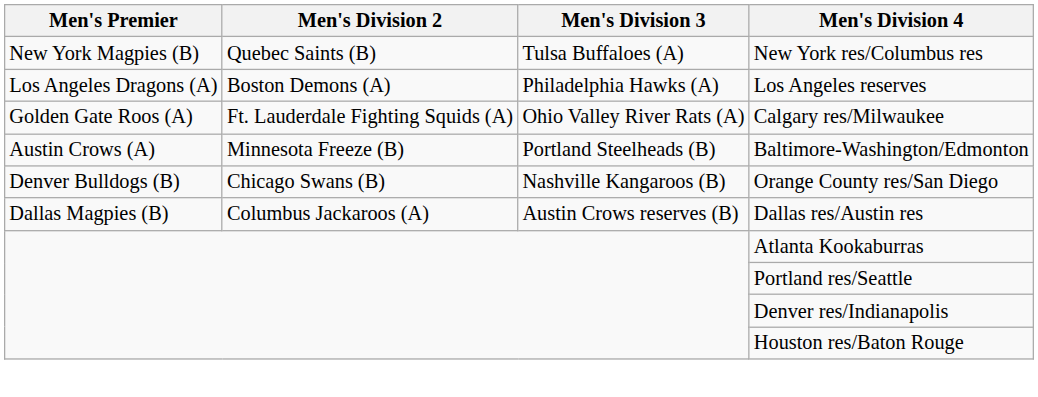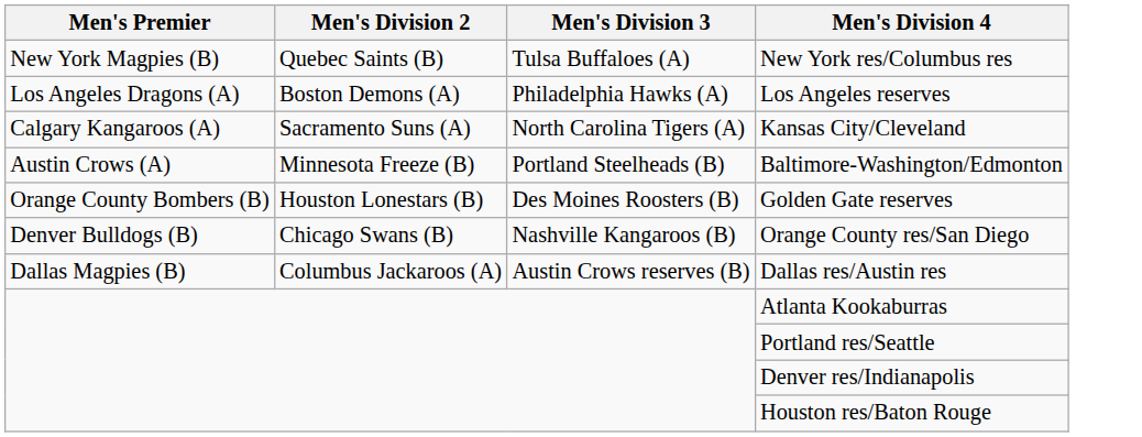+ row: Calgary Kangaroos (A) | Sacramento Suns (A) | North Carolina Tigers (A) | Kansas City/Cleveland
- row: Golden Gate Roos (A) | Ft. Lauderdale Fighting Squids (A) | Ohio Valley River Rats (A) | Calgary res/Milwaukee
+ row: Orange County Bombers (B) | Houston Lonestars (B) | Des Moines Roosters (B) | Golden Gate reserves
